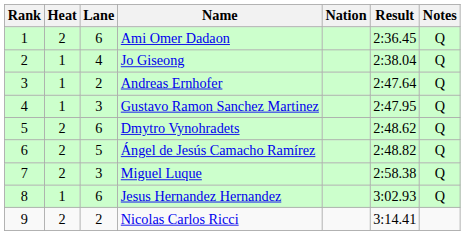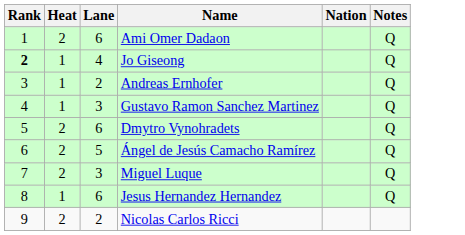- column: Result | 2:36.45 | 2:38.04 | 2:47.64 | 2:47.95 | 2:48.62 | 2:48.82 | 2:58.38 | 3:02.93 | 3:14.41
Jo Giseong | Rank: normal -> bold
